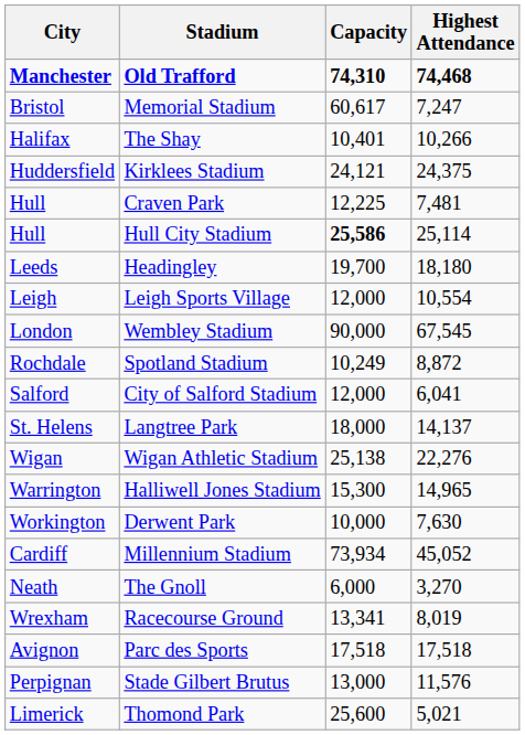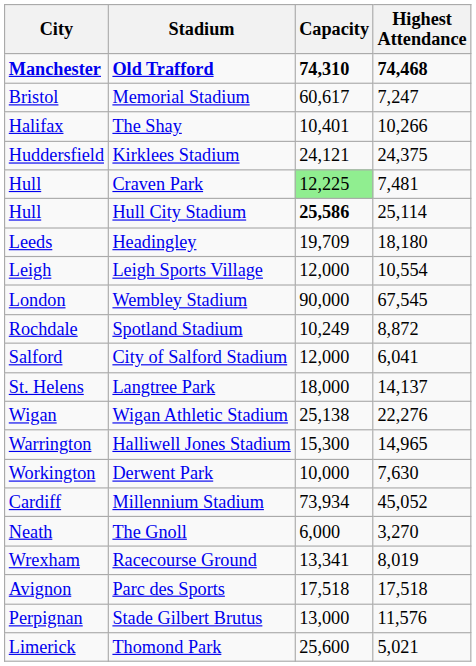Craven Park | Capacity: no background -> lightgreen background
Headingley | Capacity: 19,700 -> 19,709
